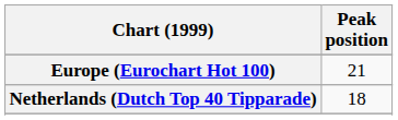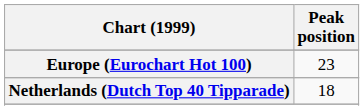Europe (Eurochart Hot 100) | Peak position: 21 -> 23
